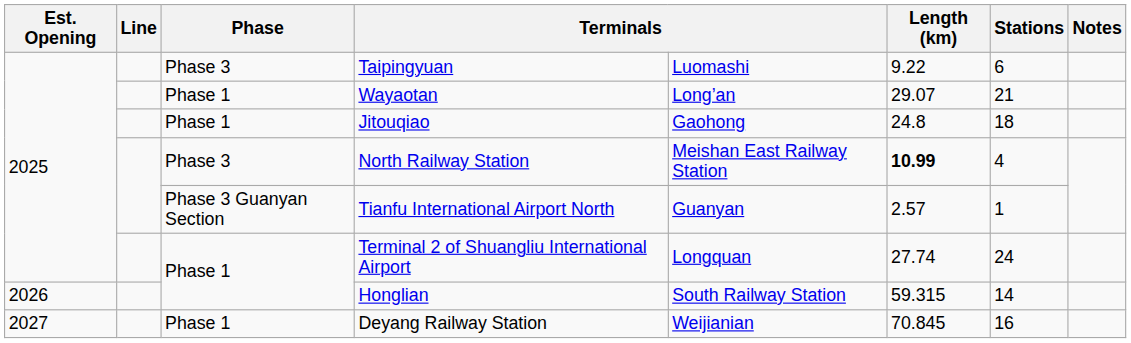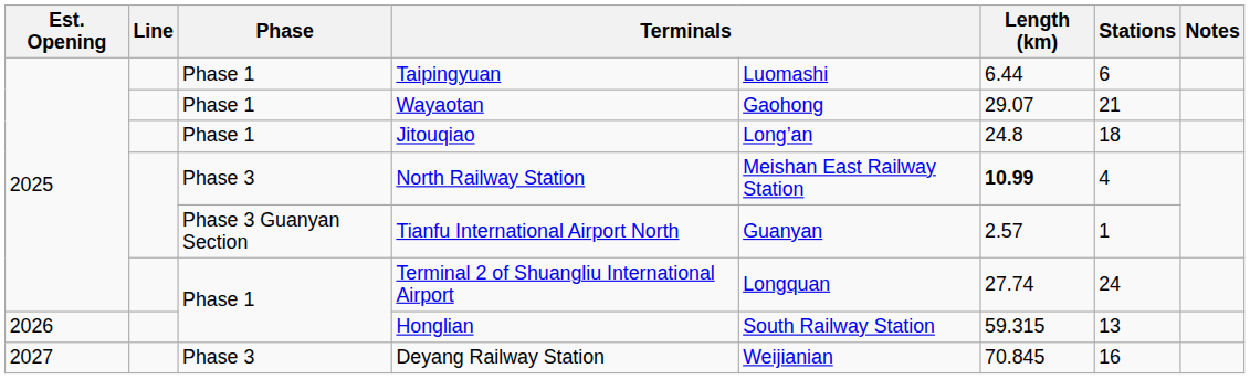Taipingyuan | Phase: Phase 3 -> Phase 1
Taipingyuan | Length (km): 9.22 -> 6.44
Wayaotan | column 5: Long’an -> Gaohong
Jitouqiao | column 5: Gaohong -> Long’an
Honglian | Stations: 14 -> 13
Deyang Railway Station | Phase: Phase 1 -> Phase 3
